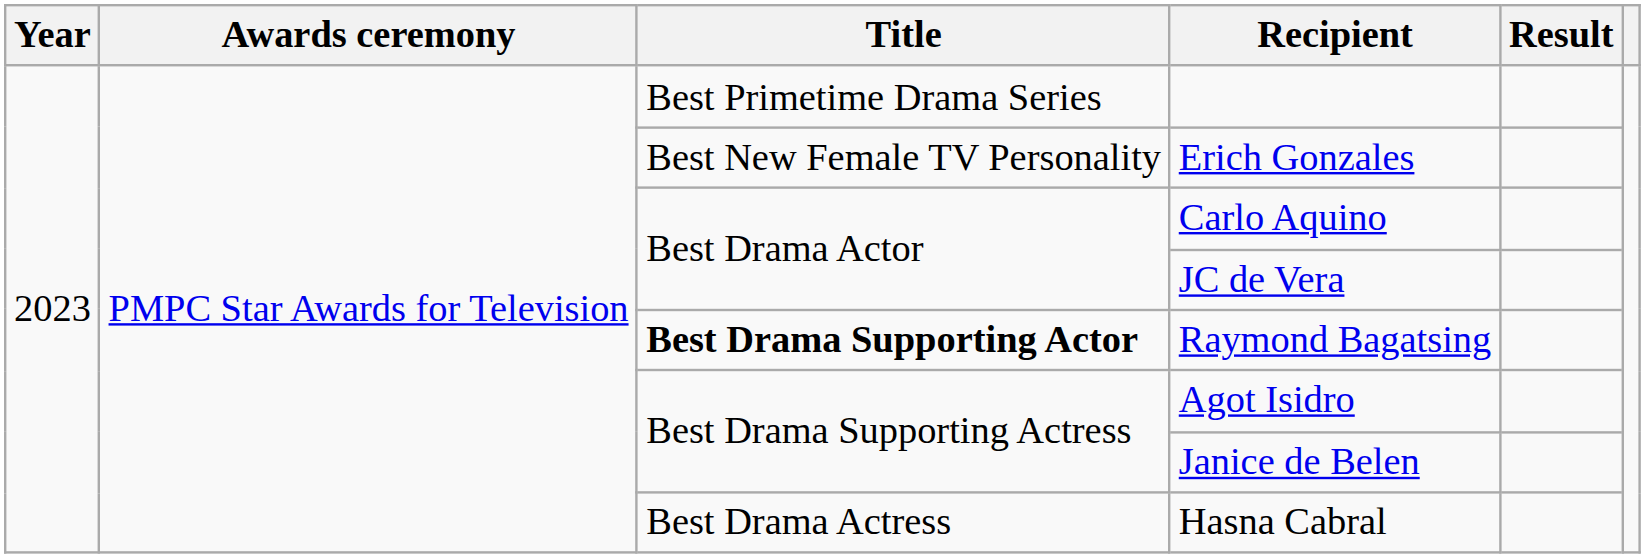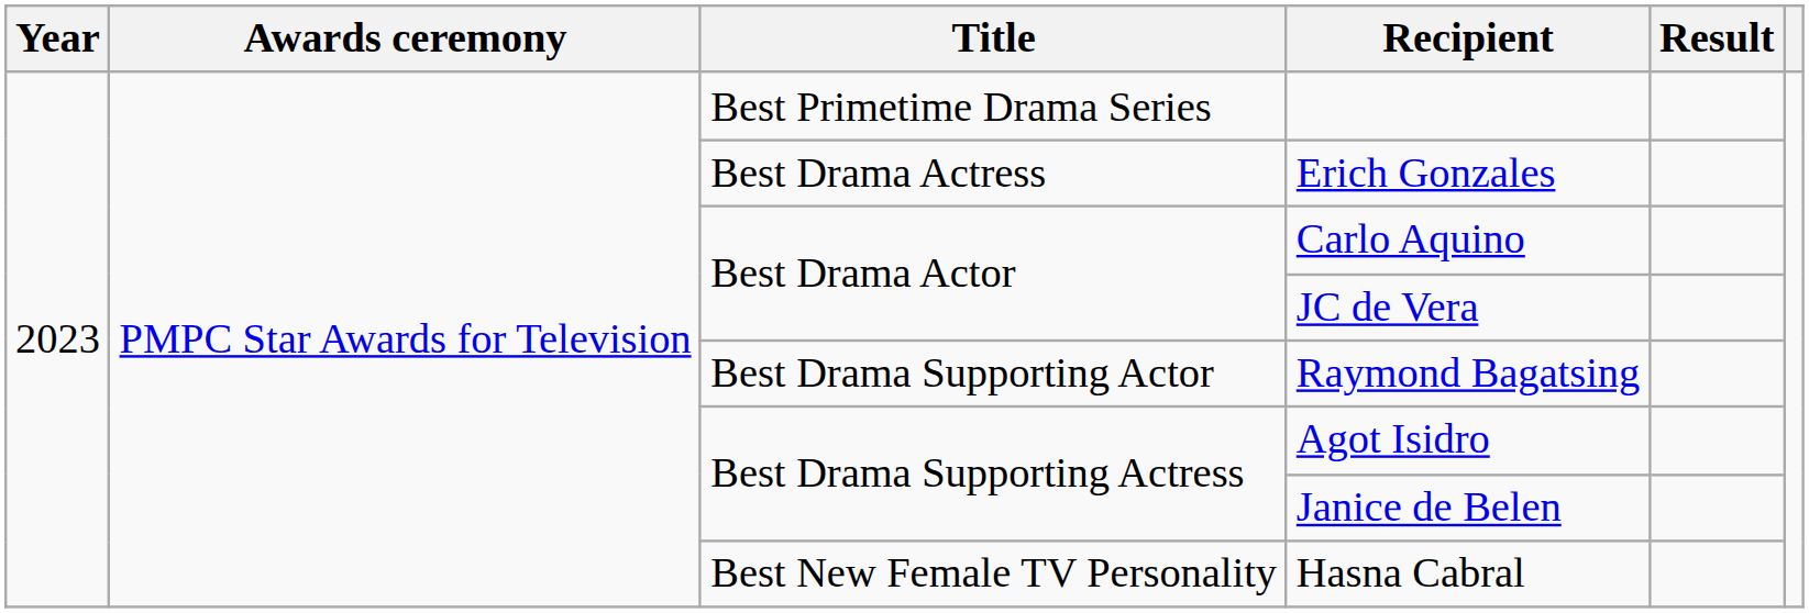Erich Gonzales | Title: Best New Female TV Personality -> Best Drama Actress
Raymond Bagatsing | Title: bold -> normal
Hasna Cabral | Title: Best Drama Actress -> Best New Female TV Personality
